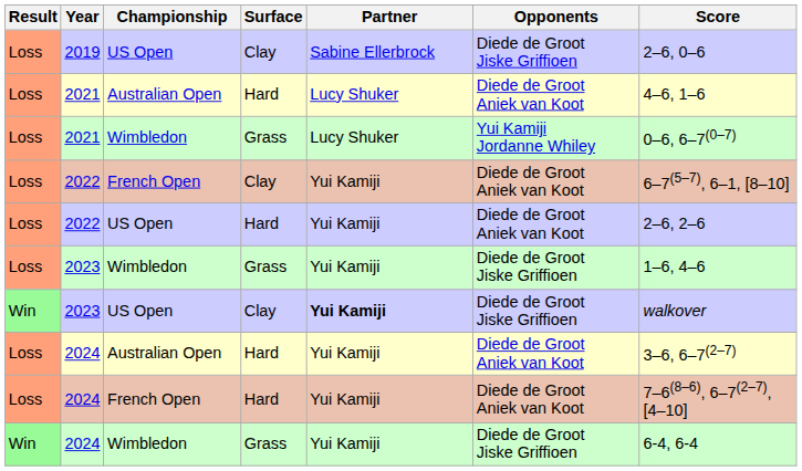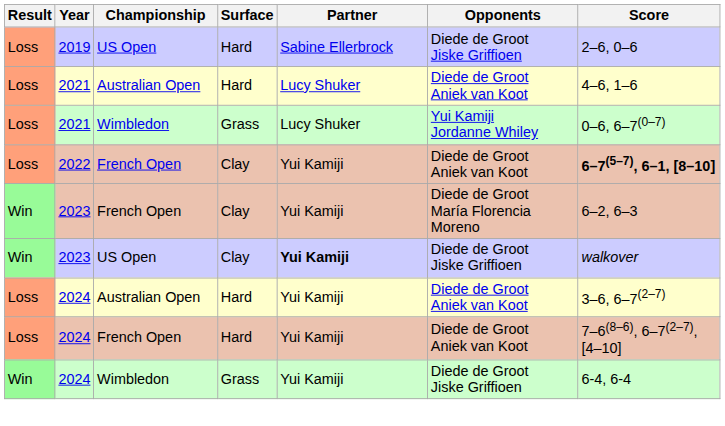2019 | Surface: Clay -> Hard
2022 / French Open | Score: normal -> bold
- row: Loss | 2022 | US Open | Hard | Yui Kamiji | Diede de Groot Aniek van Koot | 2–6, 2–6
+ row: Win | 2023 | French Open | Clay | Yui Kamiji | Diede de Groot María Florencia Moreno | 6–2, 6–3
- row: Loss | 2023 | Wimbledon | Grass | Yui Kamiji | Diede de Groot Jiske Griffioen | 1–6, 4–6
